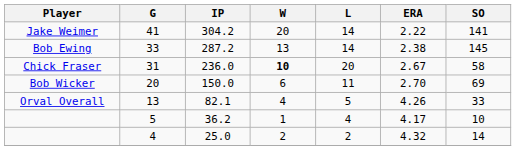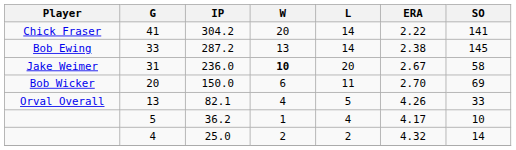41 | Player: Jake Weimer -> Chick Fraser
31 | Player: Chick Fraser -> Jake Weimer
